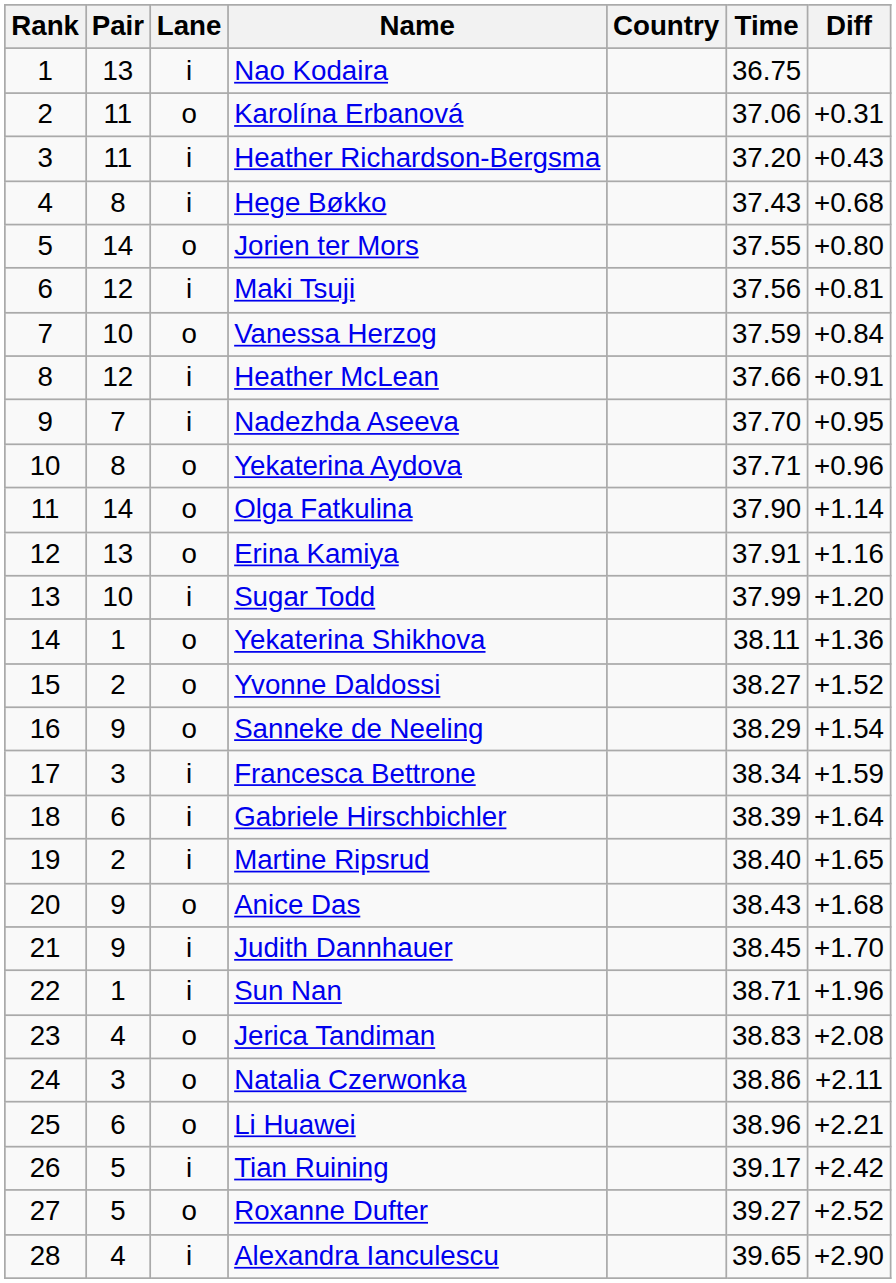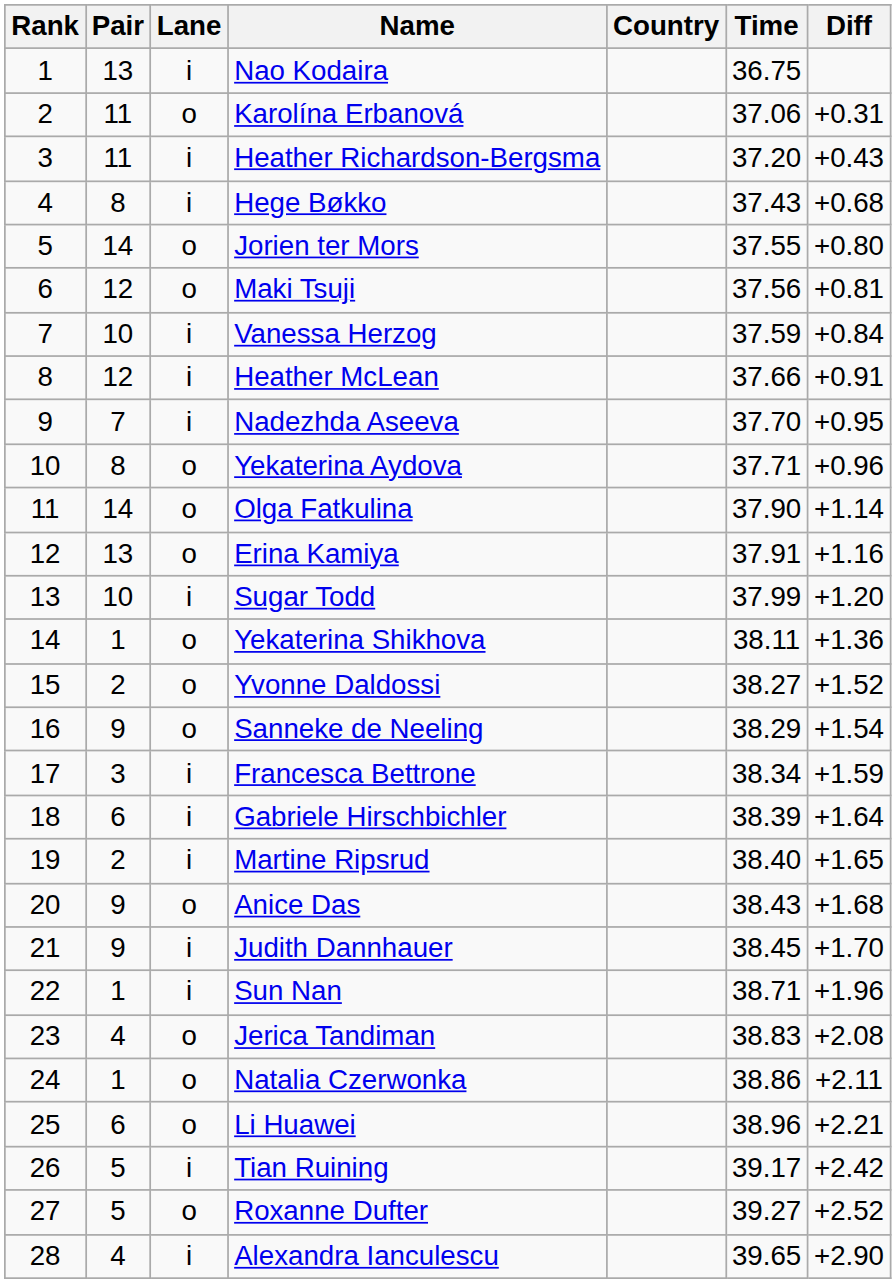Maki Tsuji | Lane: i -> o
Vanessa Herzog | Lane: o -> i
Natalia Czerwonka | Pair: 3 -> 1
